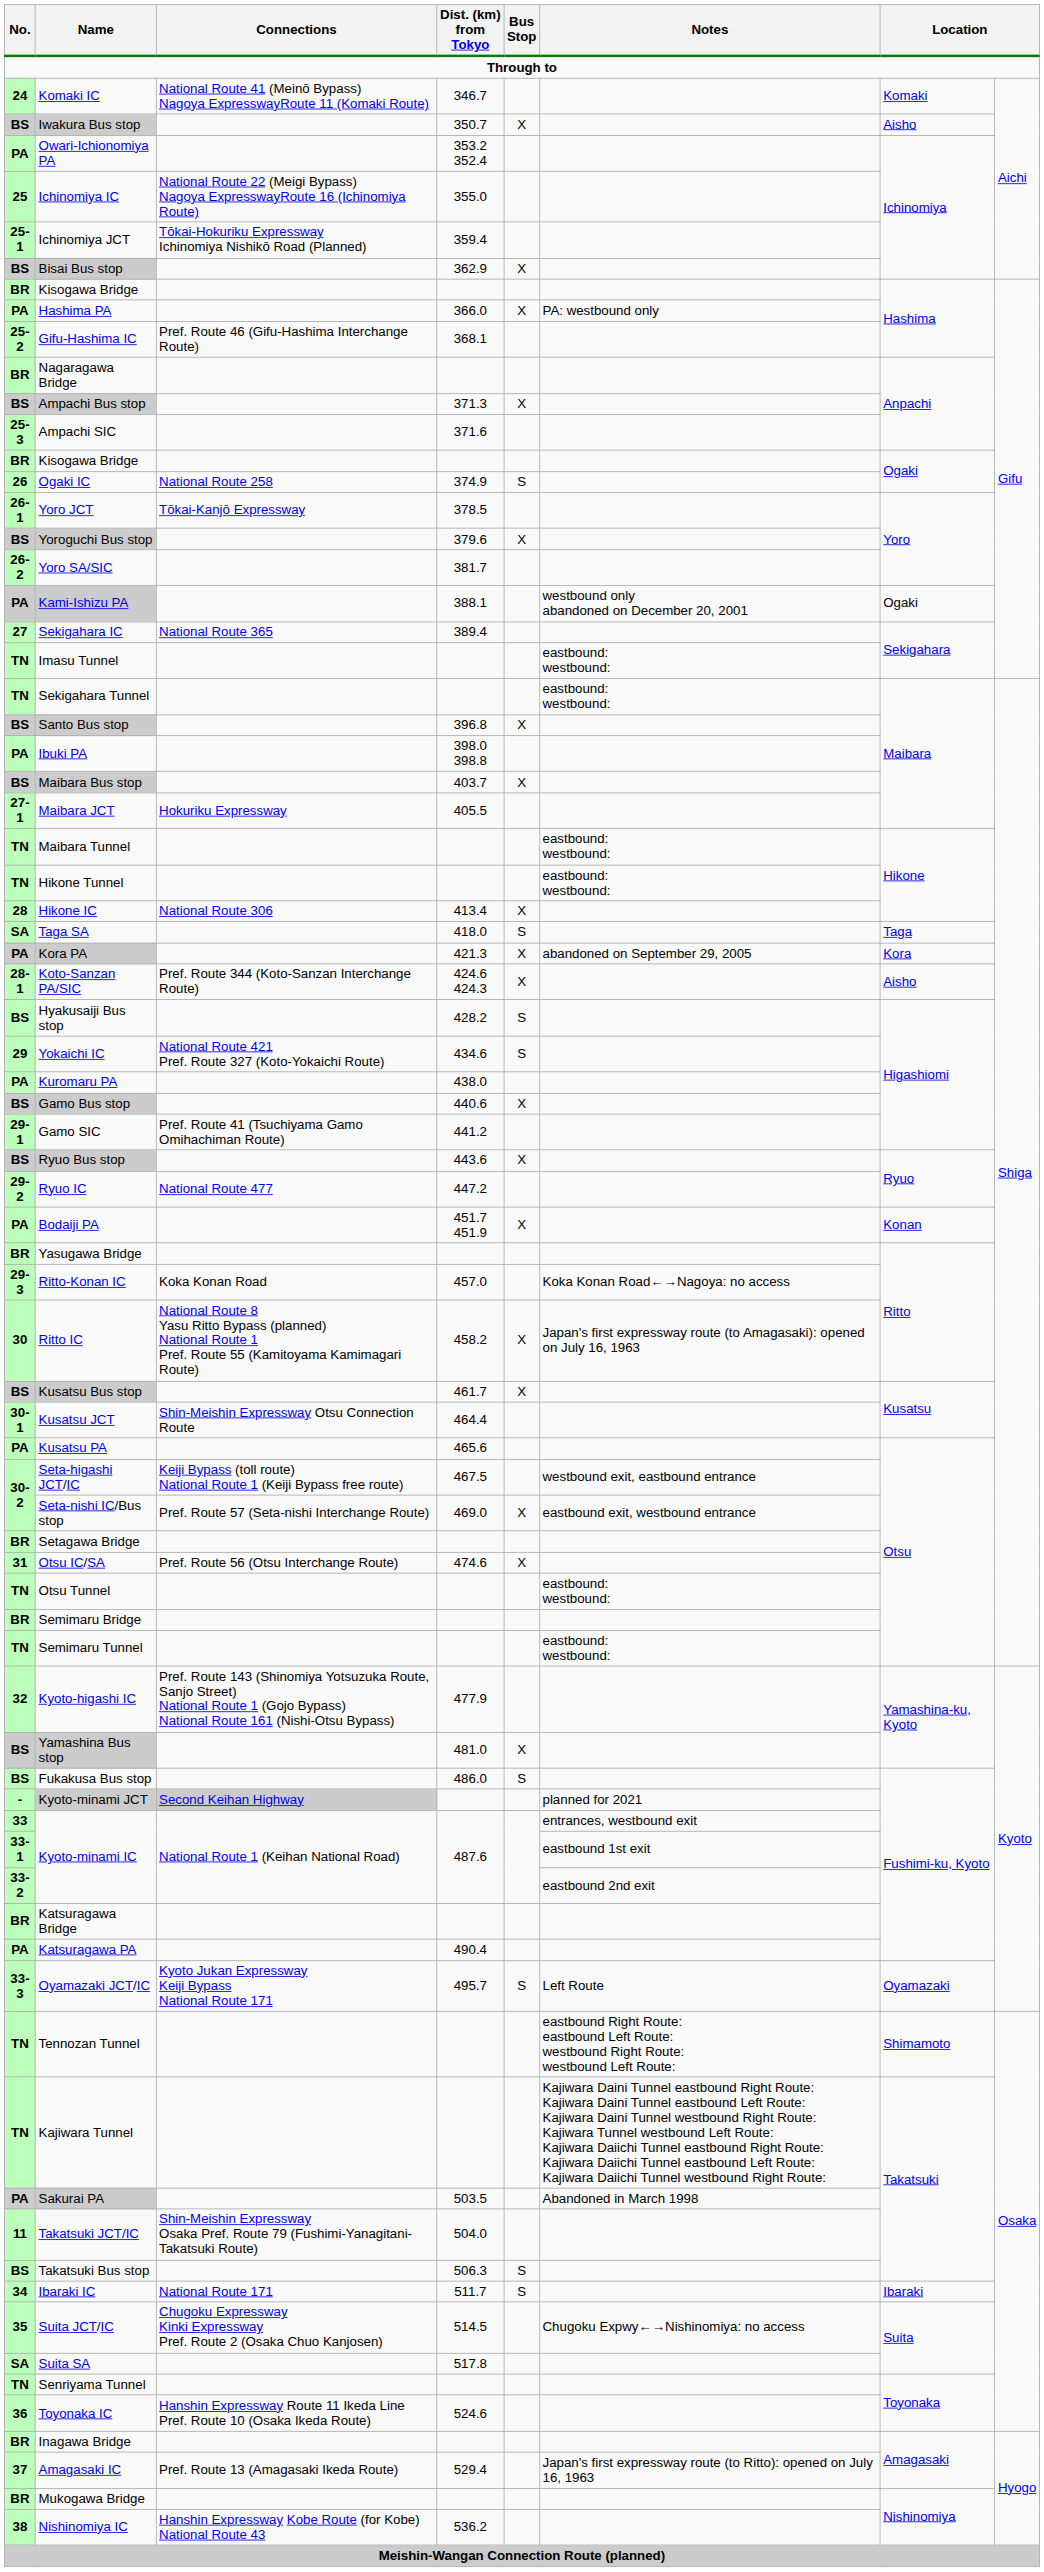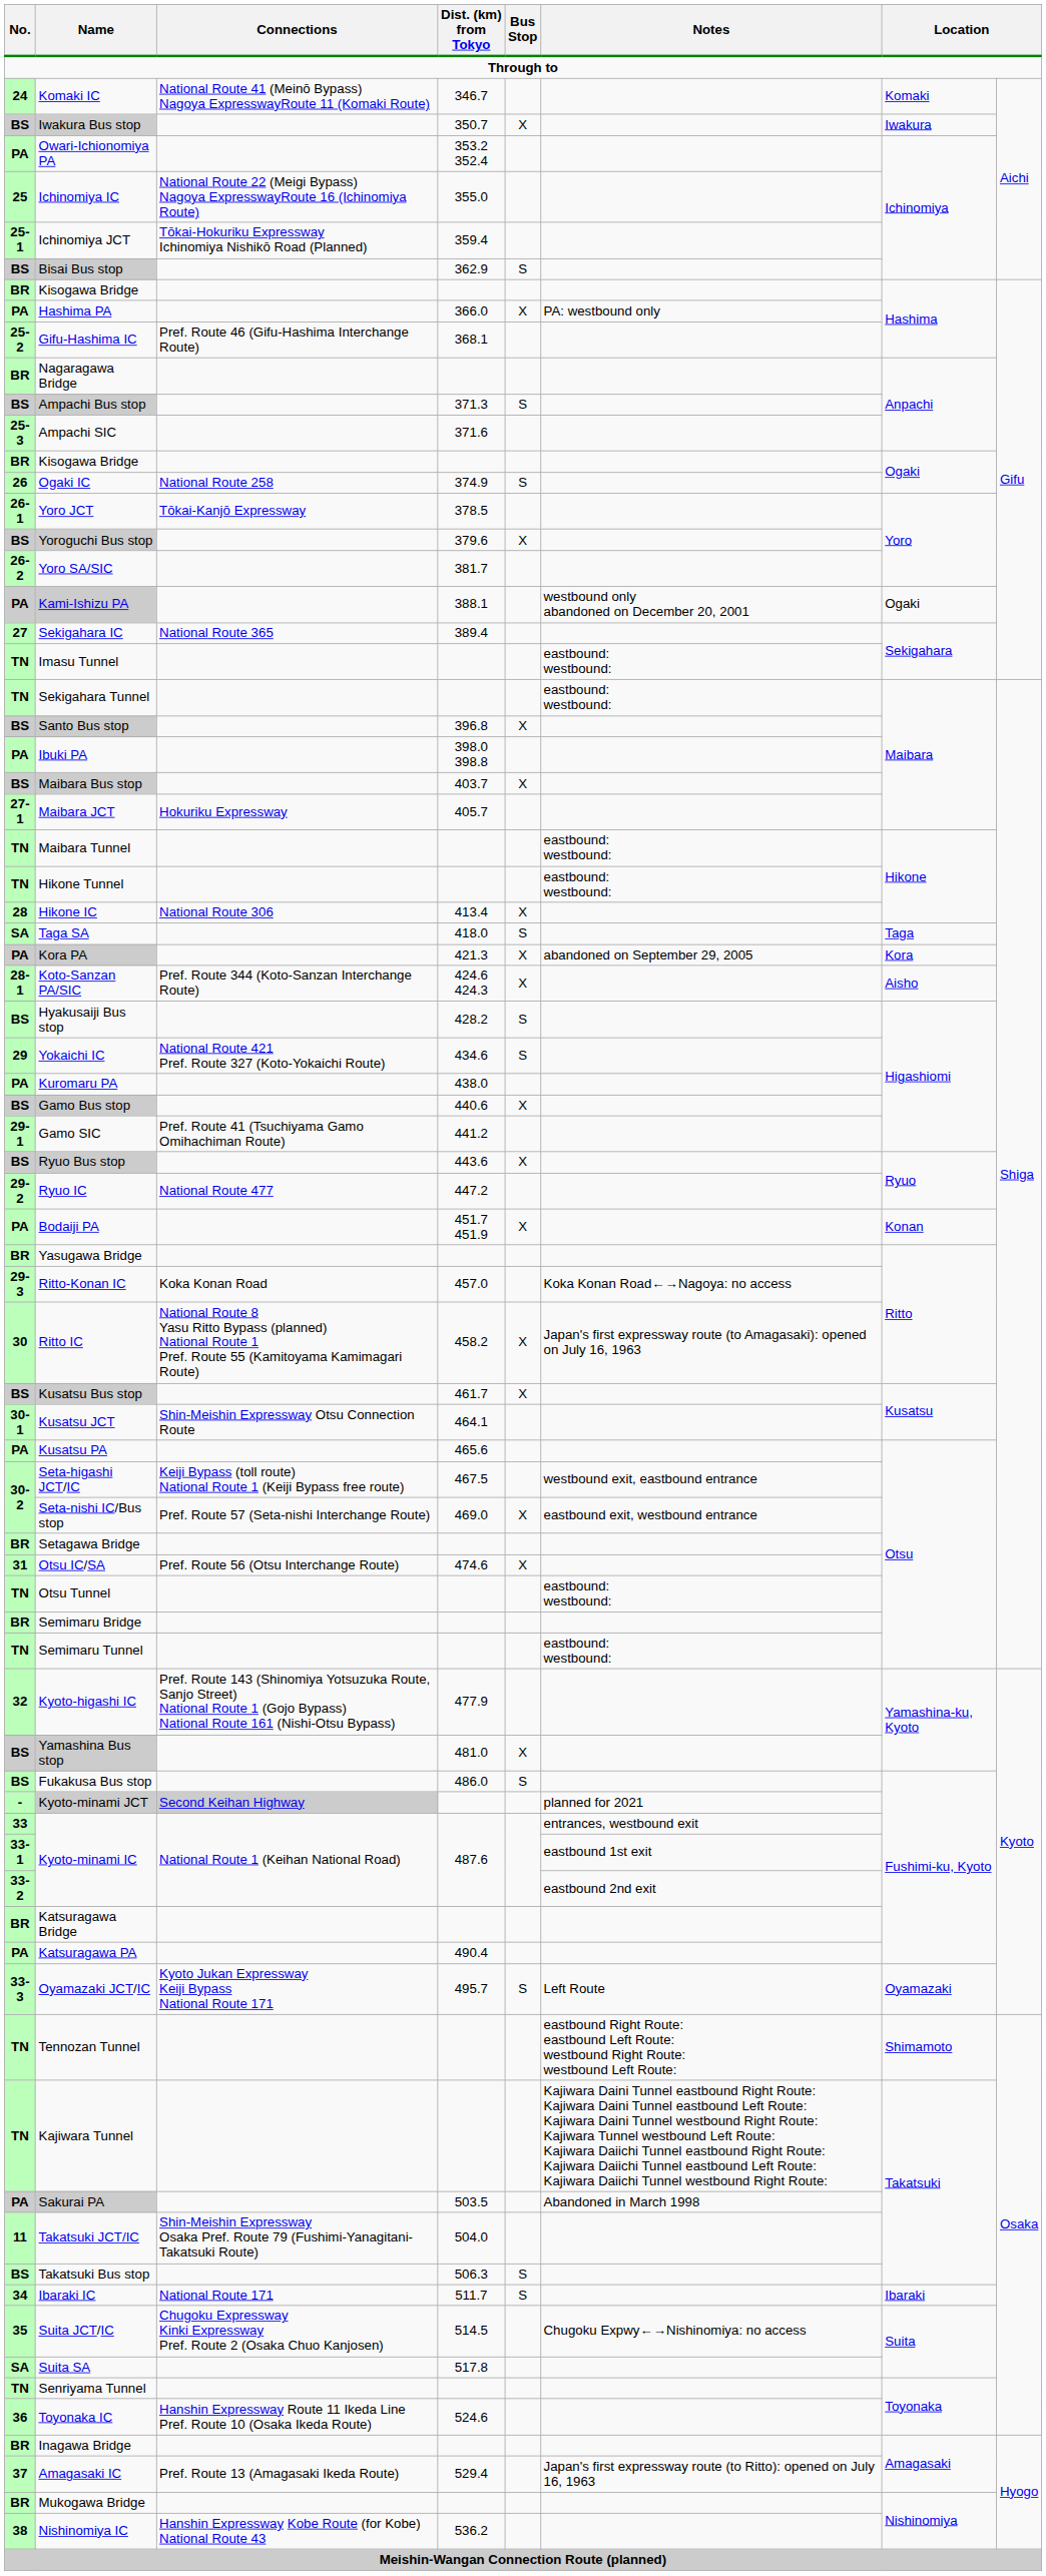Iwakura Bus stop | column 7: Aisho -> Iwakura
Bisai Bus stop | Bus Stop: X -> S
Ampachi Bus stop | Bus Stop: X -> S
Maibara JCT | Dist. (km) from Tokyo: 405.5 -> 405.7
Kusatsu JCT | Dist. (km) from Tokyo: 464.4 -> 464.1
